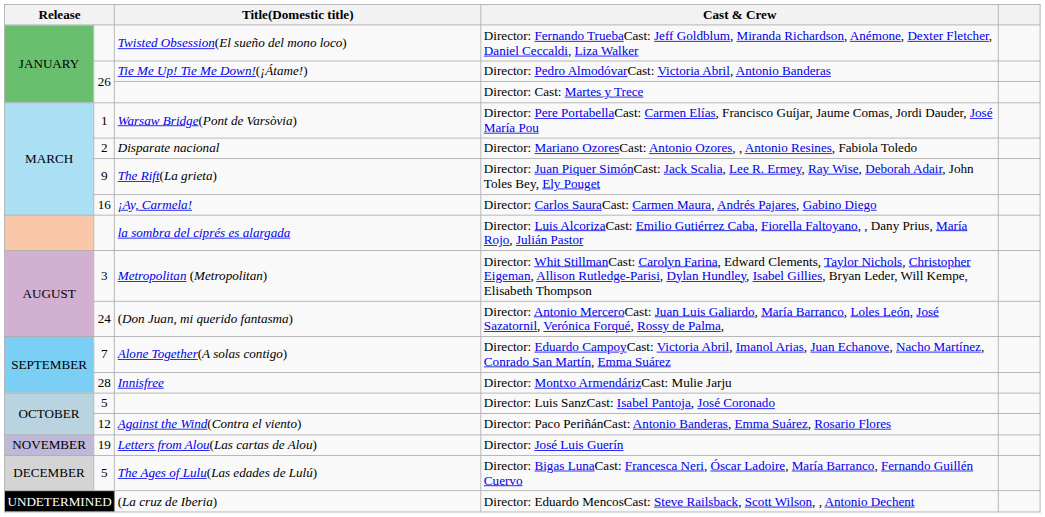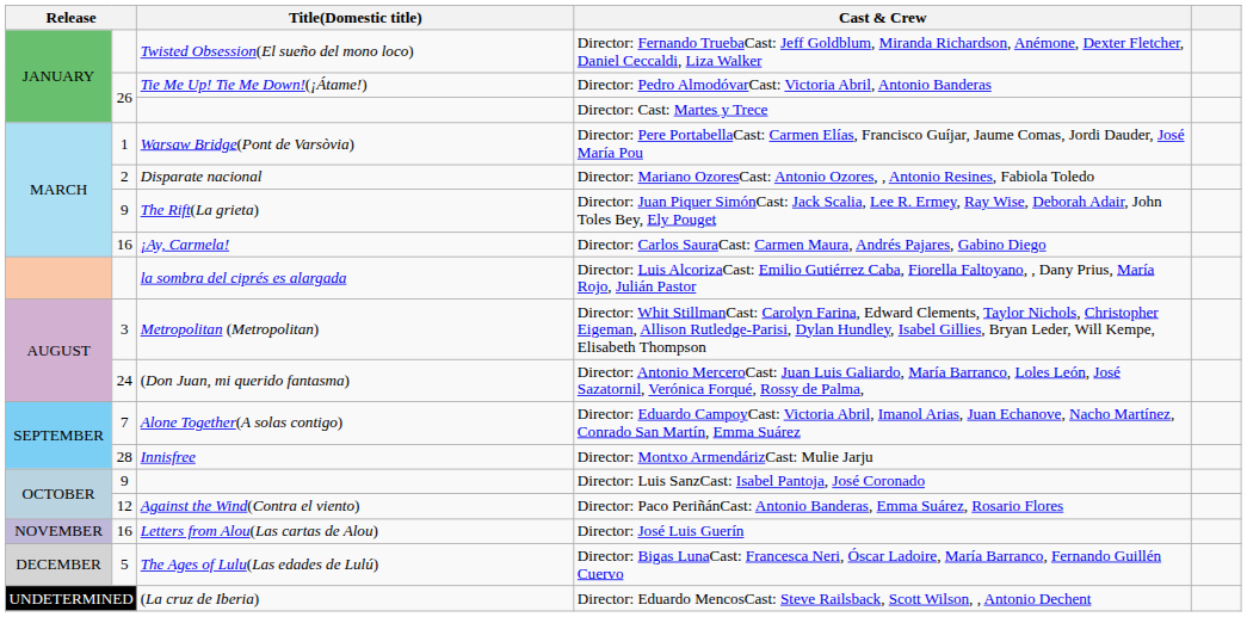Director: Luis SanzCast: Isabel Pantoja, José Coronado | column 2: 5 -> 9
Director: José Luis Guerín | column 2: 19 -> 16
